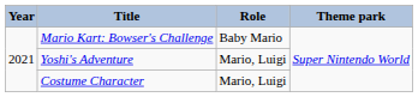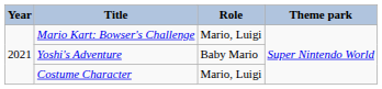Mario Kart: Bowser's Challenge | Role: Baby Mario -> Mario, Luigi
Yoshi's Adventure | Role: Mario, Luigi -> Baby Mario
